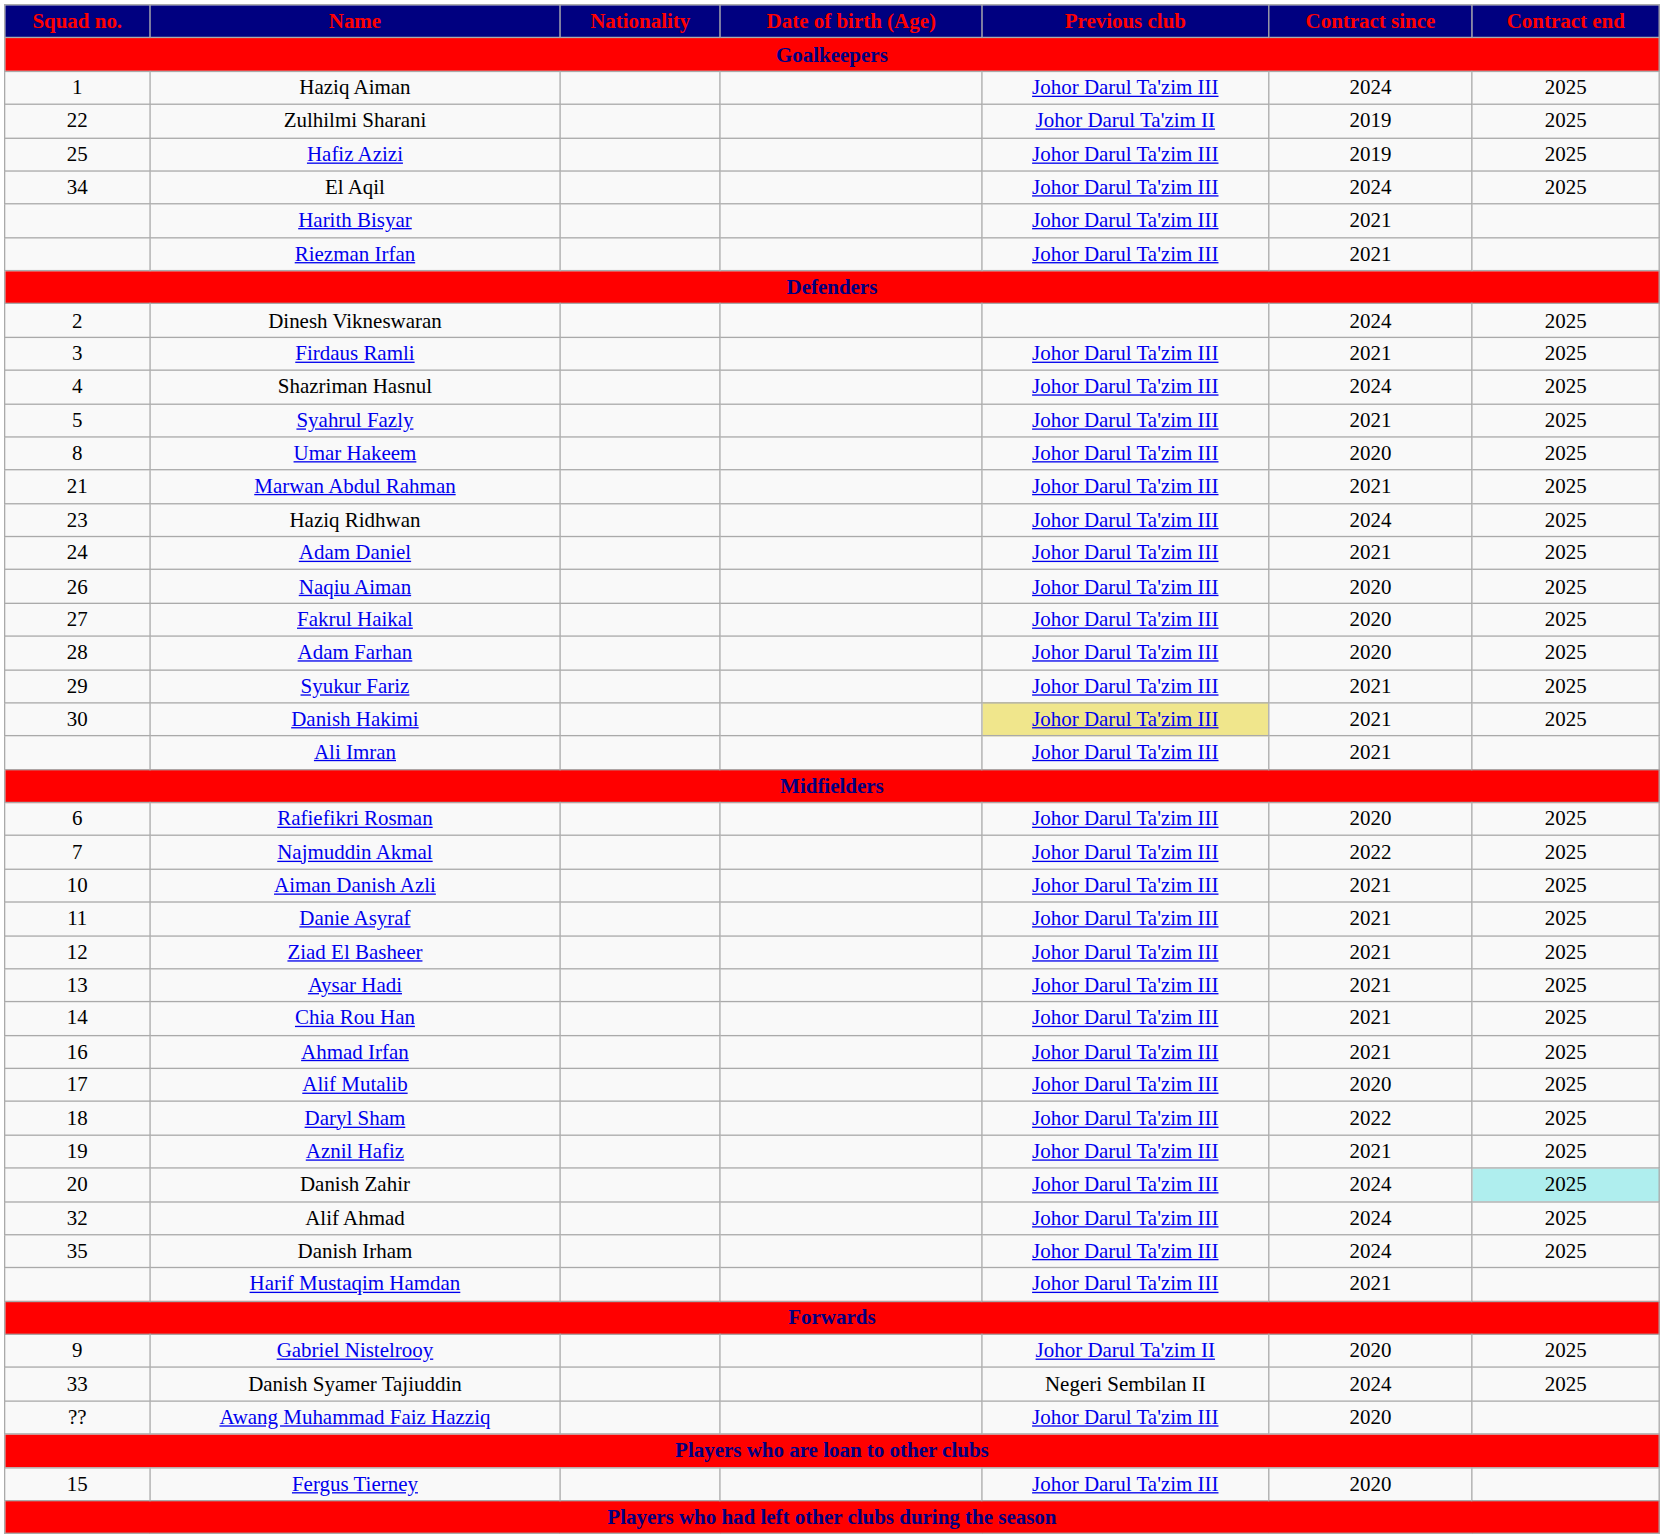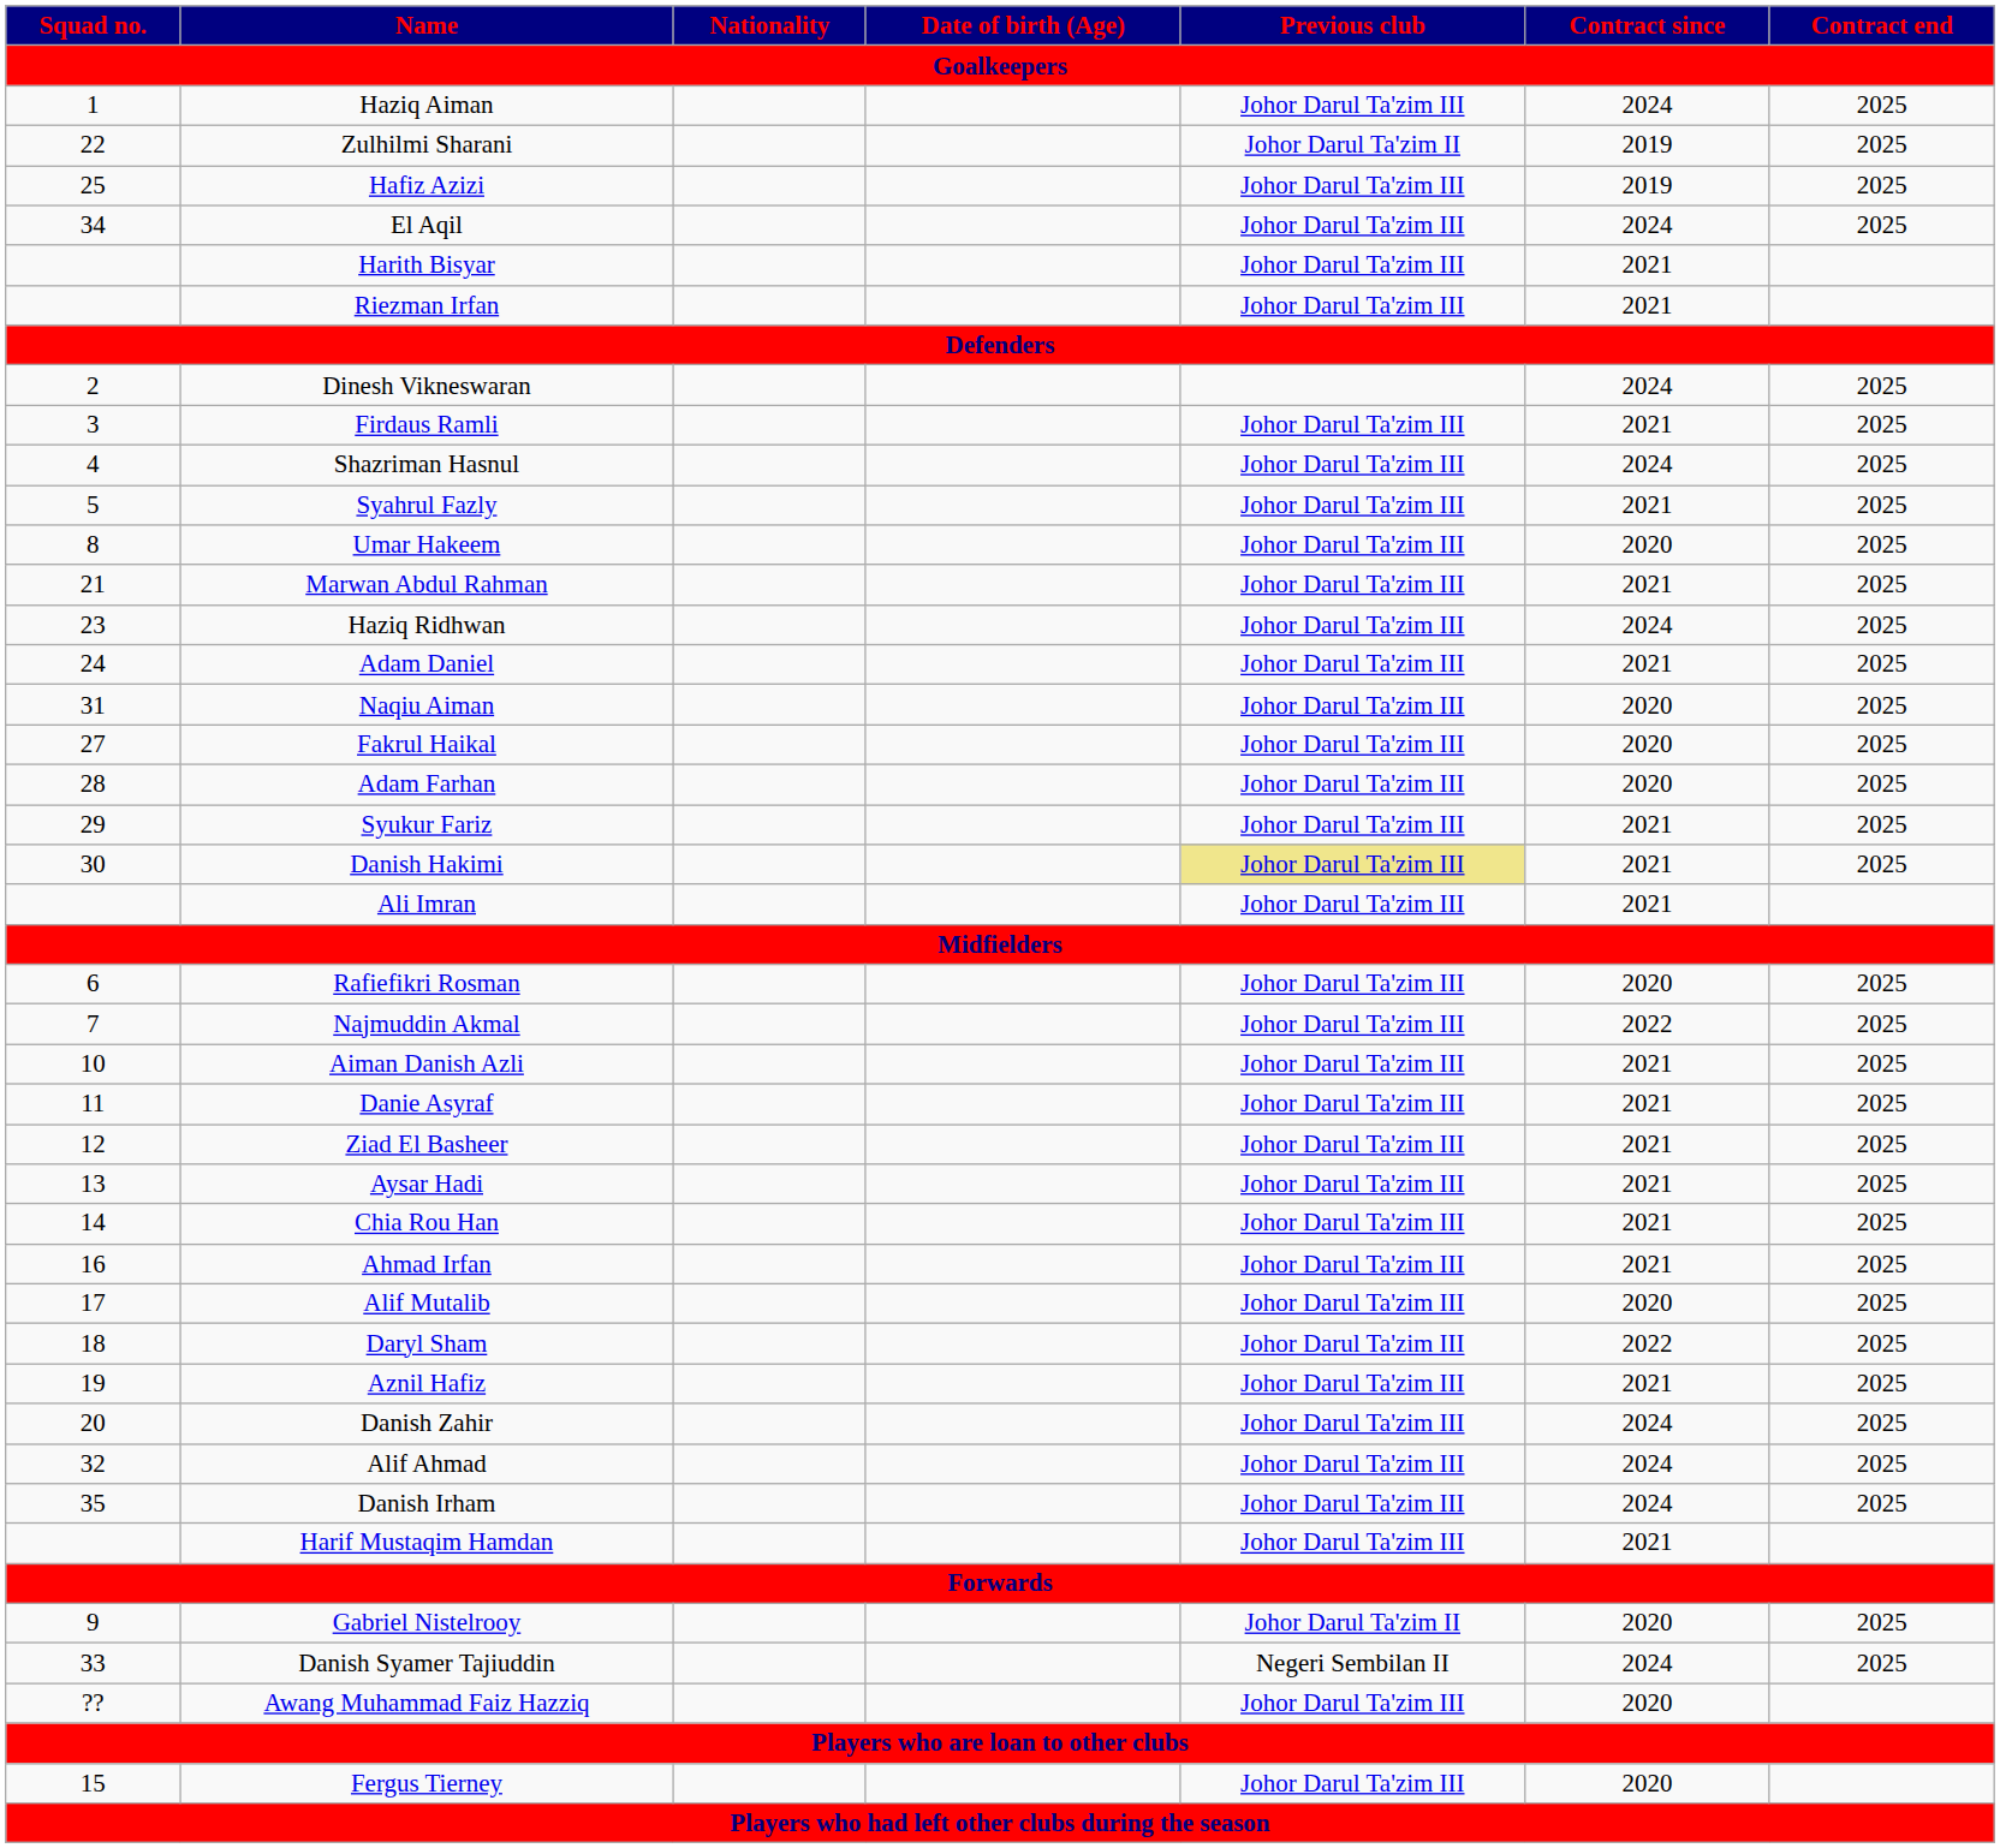Naqiu Aiman | Squad no.: 26 -> 31
Danish Zahir | Contract end: paleturquoise background -> no background
